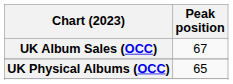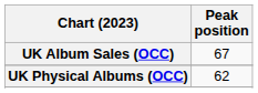UK Physical Albums (OCC) | Peak position: 65 -> 62
